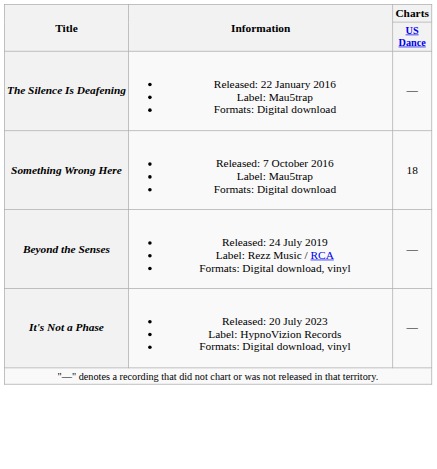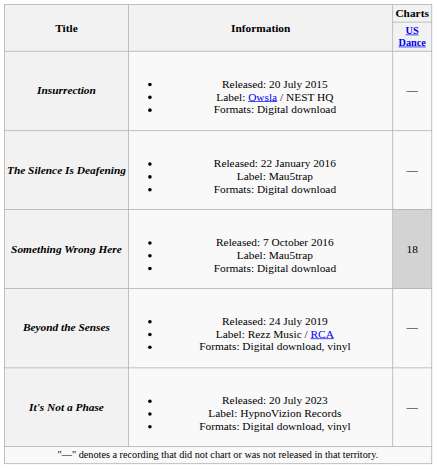+ row: Insurrection | Released: 20 July 2015 Label: Owsla / NEST HQ Formats: Digital download | —
Something Wrong Here | Charts / US Dance: no background -> lightgrey background
